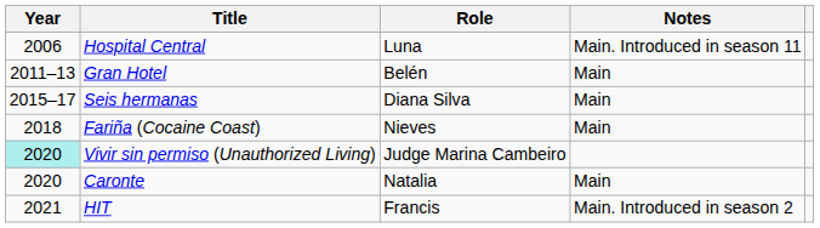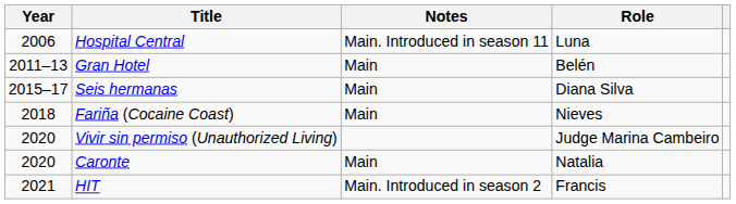columns swapped: Role <-> Notes
Vivir sin permiso (Unauthorized Living) | Year: paleturquoise background -> no background
